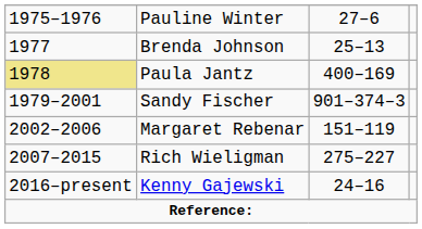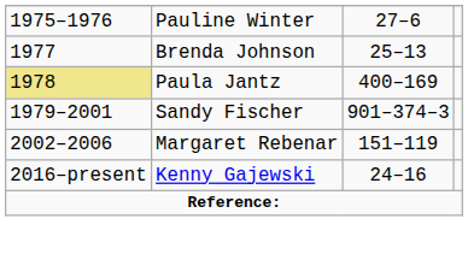- row: 2007–2015 | Rich Wieligman | 275–227
